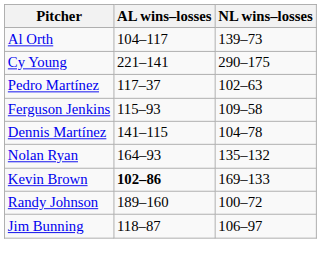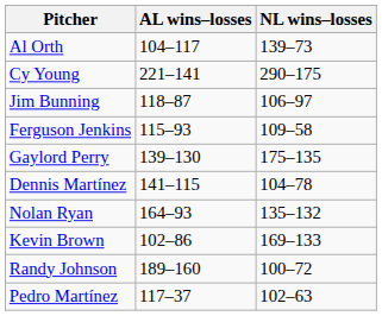rows swapped: Jim Bunning <-> Pedro Martínez
+ row: Gaylord Perry | 139–130 | 175–135
Kevin Brown | AL wins–losses: bold -> normal
